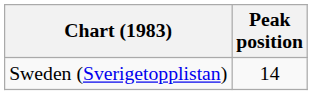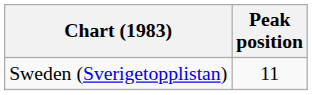Sweden (Sverigetopplistan) | Peak position: 14 -> 11
